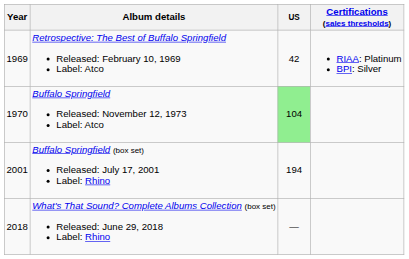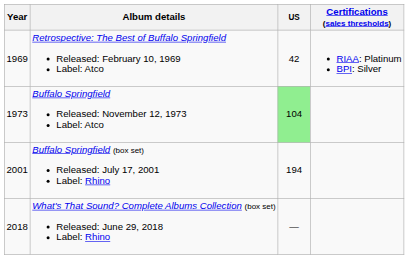Buffalo Springfield Released: November 12, 1973 Label: Atco | Year: 1970 -> 1973
